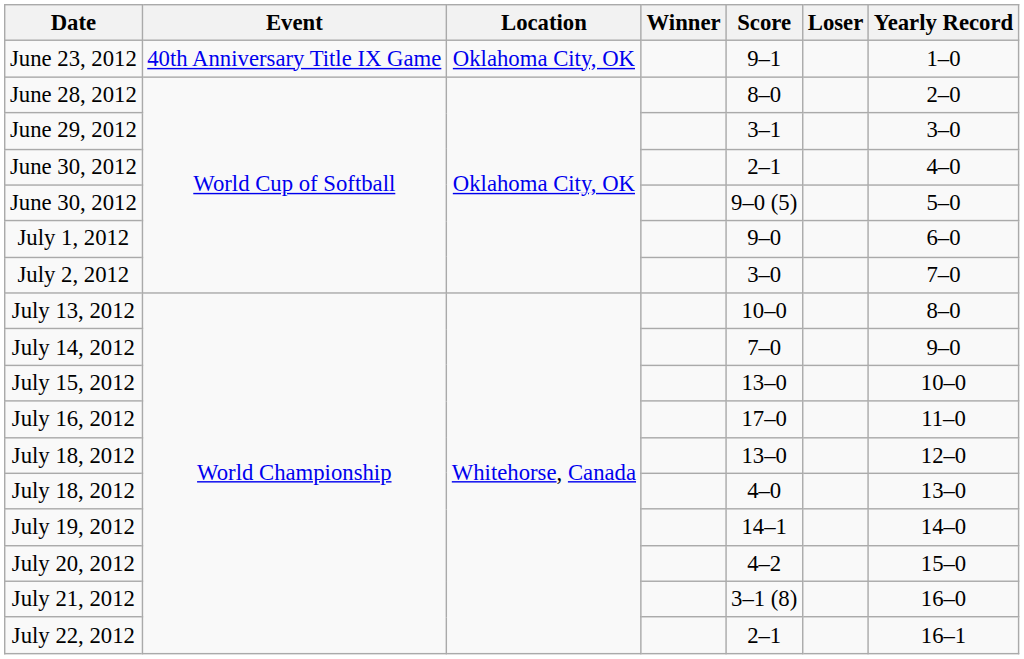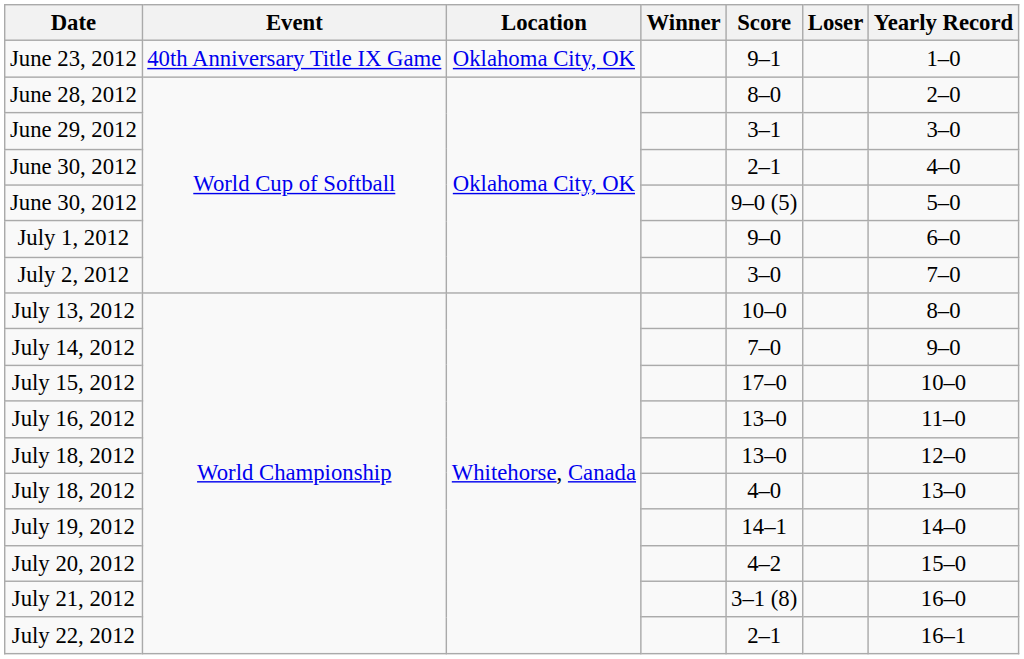July 15, 2012 | Score: 13–0 -> 17–0
July 16, 2012 | Score: 17–0 -> 13–0
